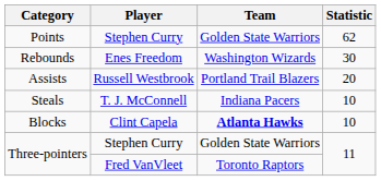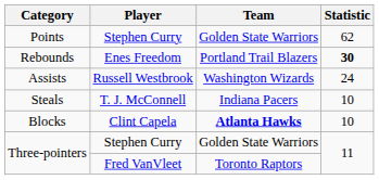Rebounds | Team: Washington Wizards -> Portland Trail Blazers
Rebounds | Statistic: normal -> bold
Assists | Team: Portland Trail Blazers -> Washington Wizards
Assists | Statistic: 20 -> 24
